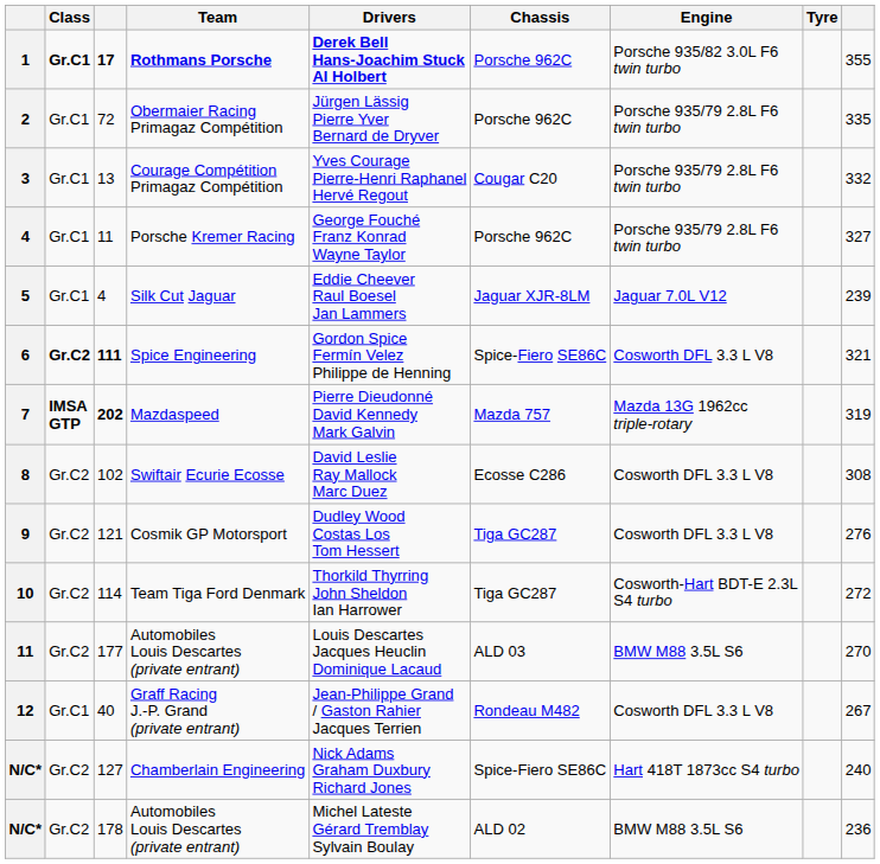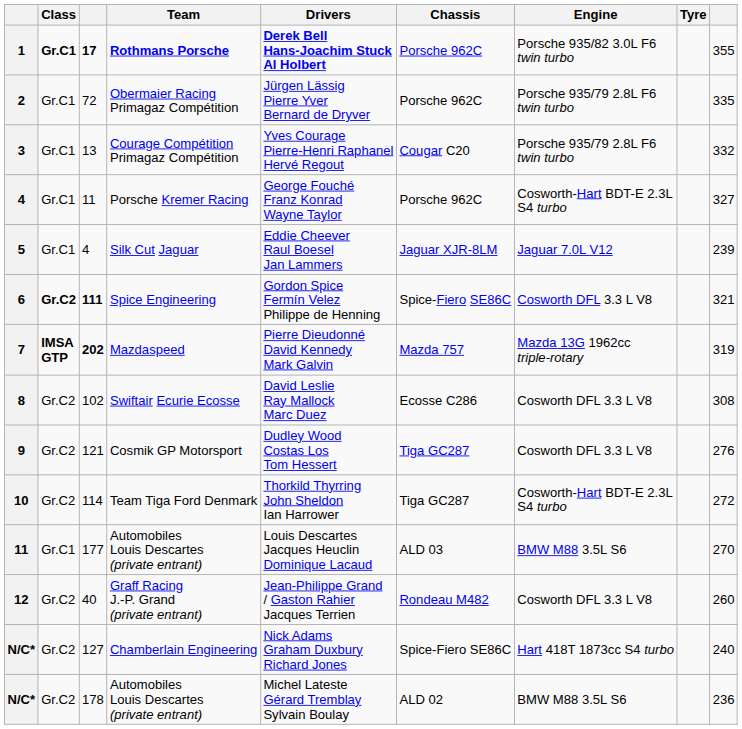Porsche Kremer Racing | Engine: Porsche 935/79 2.8L F6 twin turbo -> Cosworth-Hart BDT-E 2.3L S4 turbo
177 / Automobiles Louis Descartes (private entrant) | Class: Gr.C2 -> Gr.C1
Graff Racing J.-P. Grand (private entrant) | Class: Gr.C1 -> Gr.C2
Graff Racing J.-P. Grand (private entrant) | column 9: 267 -> 260
